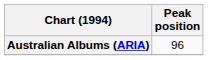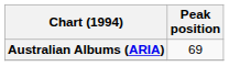Australian Albums (ARIA) | Peak position: 96 -> 69
